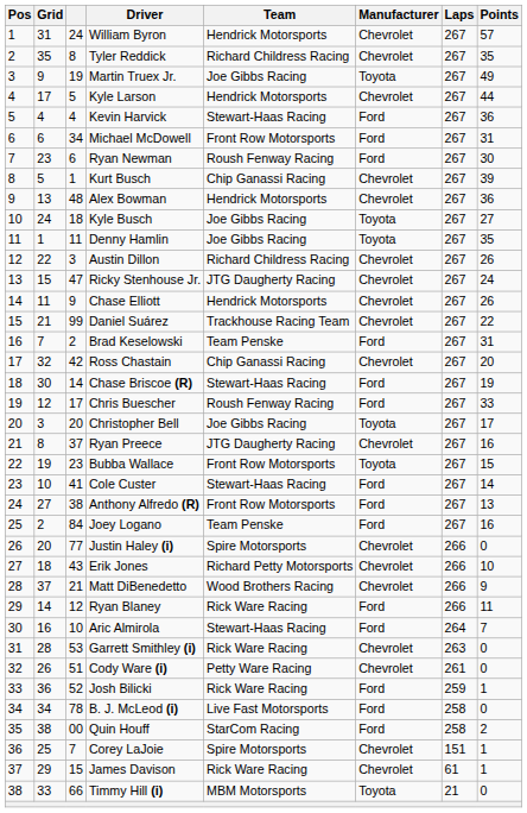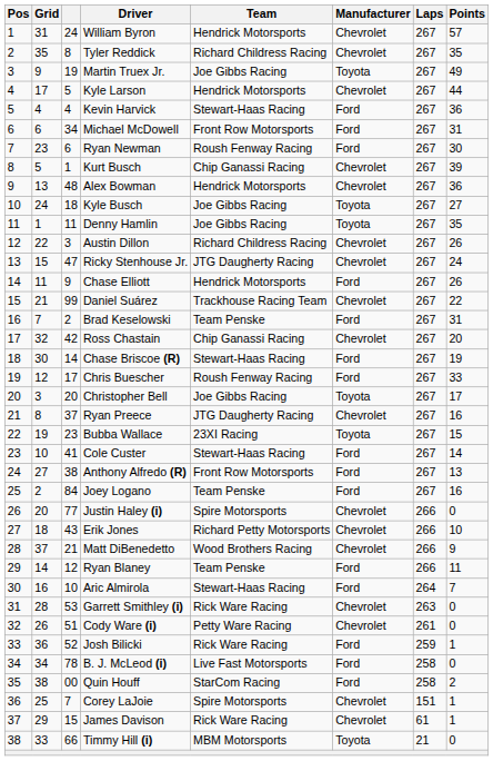Chase Elliott | Manufacturer: Chevrolet -> Ford
Bubba Wallace | Team: Front Row Motorsports -> 23XI Racing
Ryan Blaney | Team: Rick Ware Racing -> Team Penske
